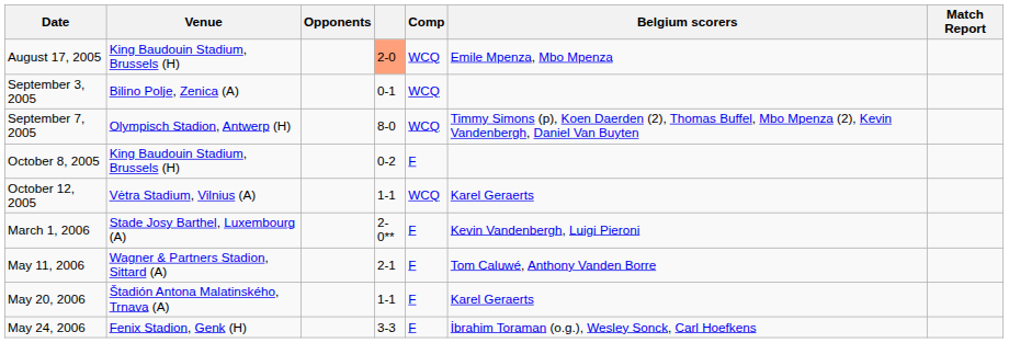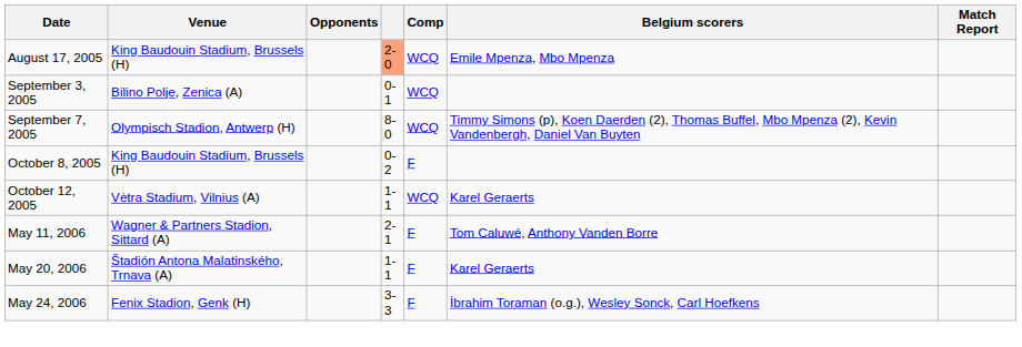- row: March 1, 2006 | Stade Josy Barthel, Luxembourg (A) | 2-0** | F | Kevin Vandenbergh, Luigi Pieroni
